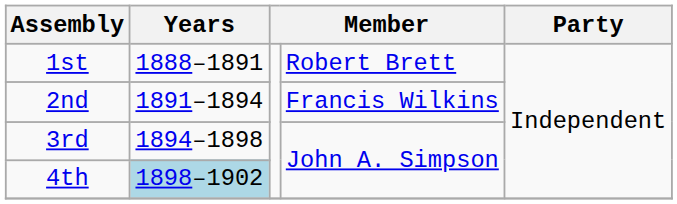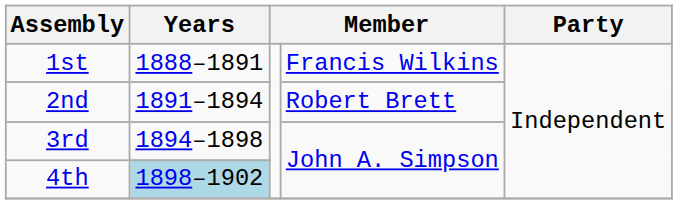1st | column 4: Robert Brett -> Francis Wilkins
2nd | column 4: Francis Wilkins -> Robert Brett
